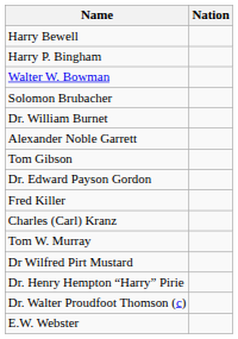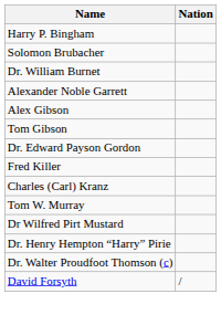- row: Harry Bewell
- row: Walter W. Bowman
+ row: Alex Gibson
- row: E.W. Webster
+ row: David Forsyth | /
